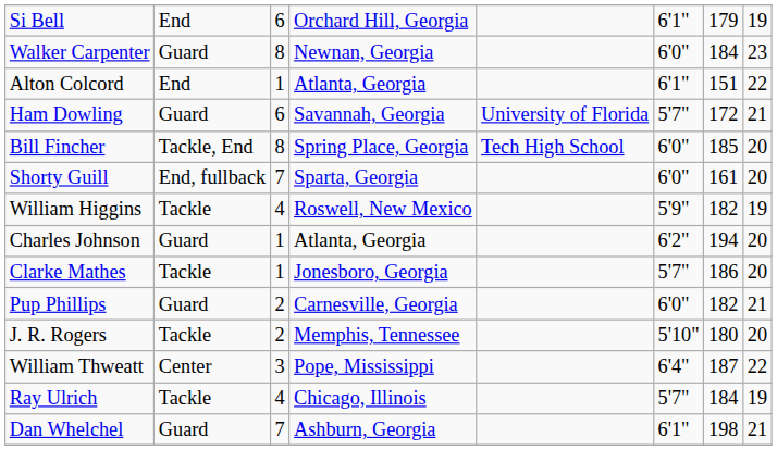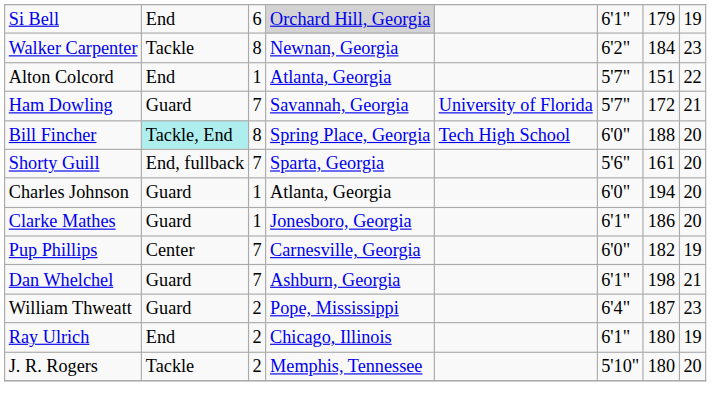Si Bell | column 4: no background -> lightgrey background
Walker Carpenter | column 2: Guard -> Tackle
Walker Carpenter | column 6: 6'0" -> 6'2"
Alton Colcord | column 6: 6'1" -> 5'7"
Ham Dowling | column 3: 6 -> 7
Bill Fincher | column 2: no background -> paleturquoise background
Bill Fincher | column 7: 185 -> 188
Shorty Guill | column 6: 6'0" -> 5'6"
- row: William Higgins | Tackle | 4 | Roswell, New Mexico | 5'9" | 182 | 19
Charles Johnson | column 6: 6'2" -> 6'0"
Clarke Mathes | column 2: Tackle -> Guard
Clarke Mathes | column 6: 5'7" -> 6'1"
Pup Phillips | column 2: Guard -> Center
Pup Phillips | column 3: 2 -> 7
Pup Phillips | column 8: 21 -> 19
rows swapped: J. R. Rogers <-> Dan Whelchel
William Thweatt | column 2: Center -> Guard
William Thweatt | column 3: 3 -> 2
William Thweatt | column 8: 22 -> 23
Ray Ulrich | column 2: Tackle -> End
Ray Ulrich | column 3: 4 -> 2
Ray Ulrich | column 6: 5'7" -> 6'1"
Ray Ulrich | column 7: 184 -> 180
